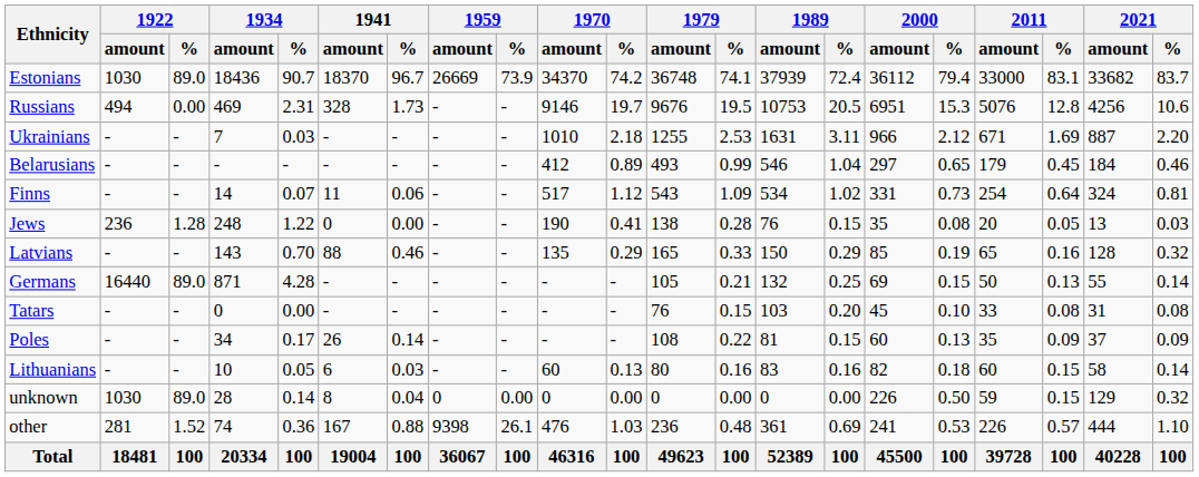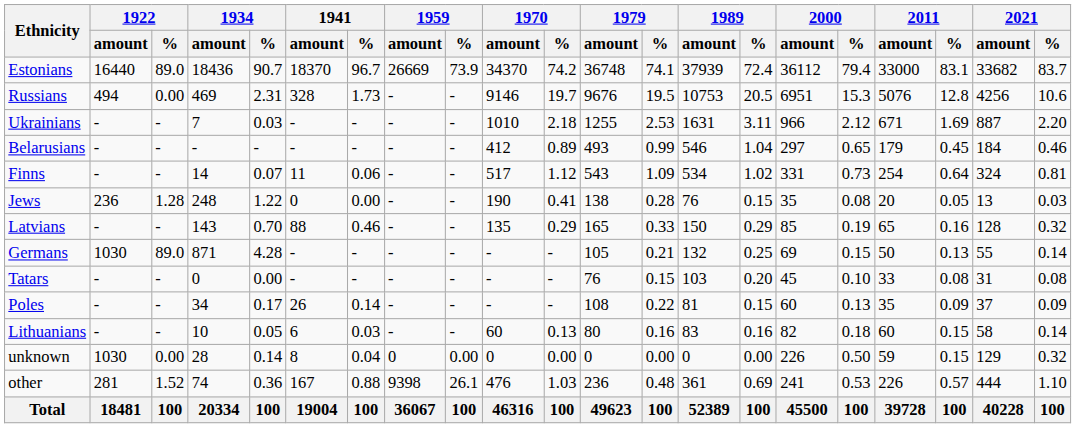Estonians | 1922 / amount: 1030 -> 16440
Germans | 1922 / amount: 16440 -> 1030
unknown | 1922 / %: 89.0 -> 0.00
